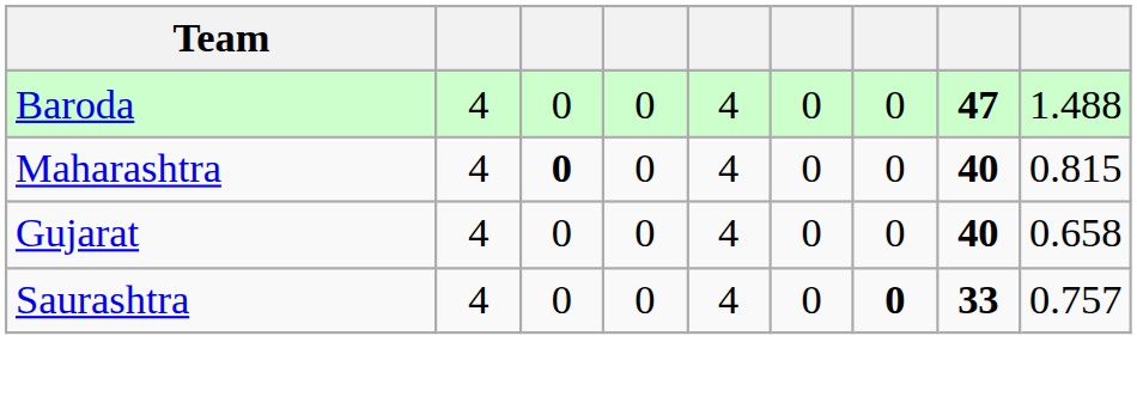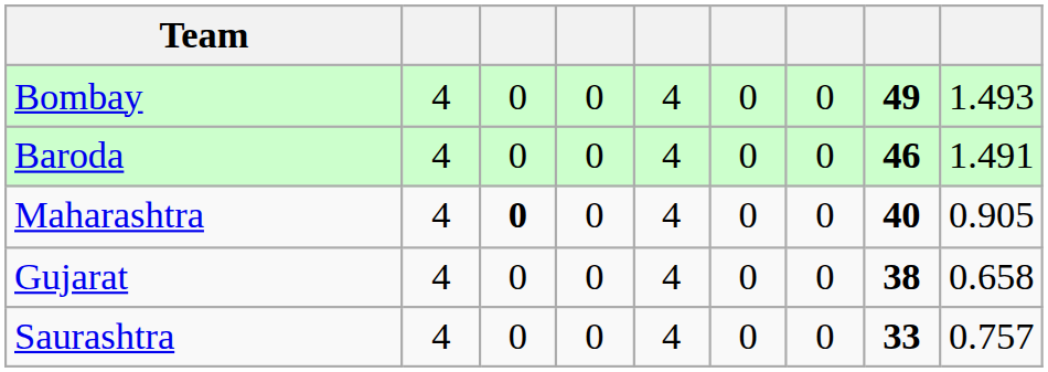+ row: Bombay | 4 | 0 | 0 | 4 | 0 | 0 | 49 | 1.493
Baroda | column 8: 47 -> 46
Baroda | column 9: 1.488 -> 1.491
Maharashtra | column 9: 0.815 -> 0.905
Gujarat | column 8: 40 -> 38
Saurashtra | column 7: bold -> normal
